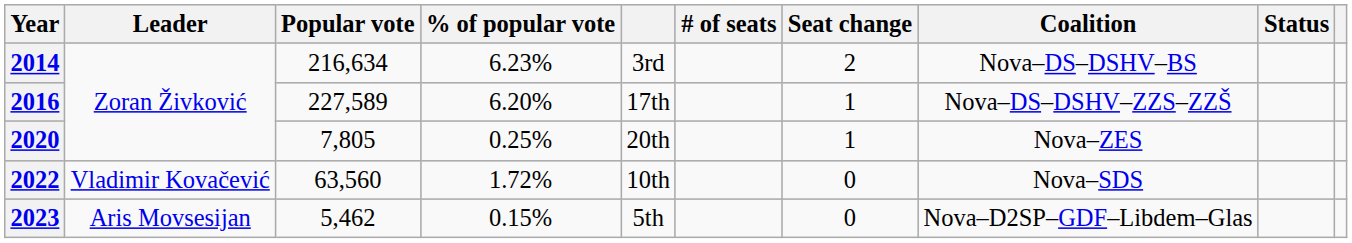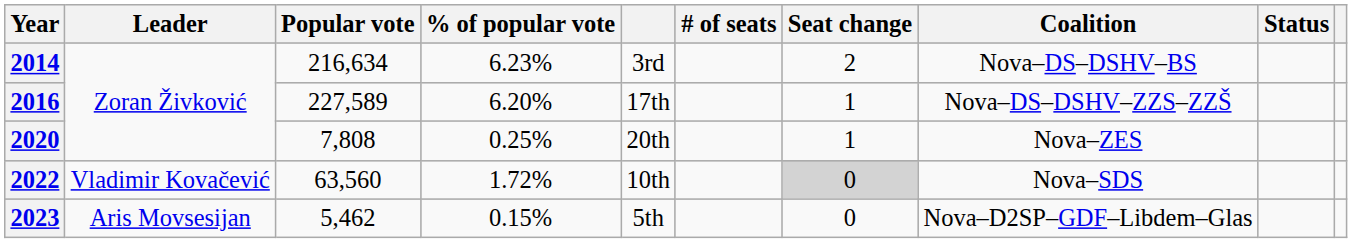2020 | Popular vote: 7,805 -> 7,808
2022 | Seat change: no background -> lightgrey background
